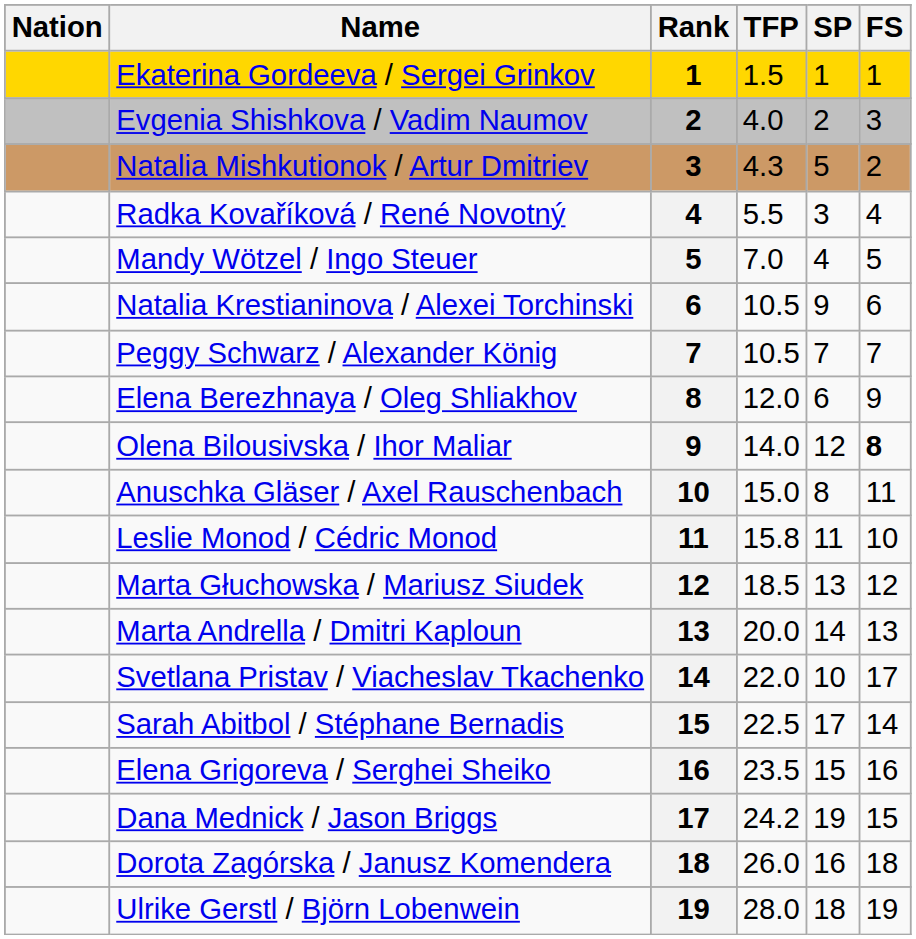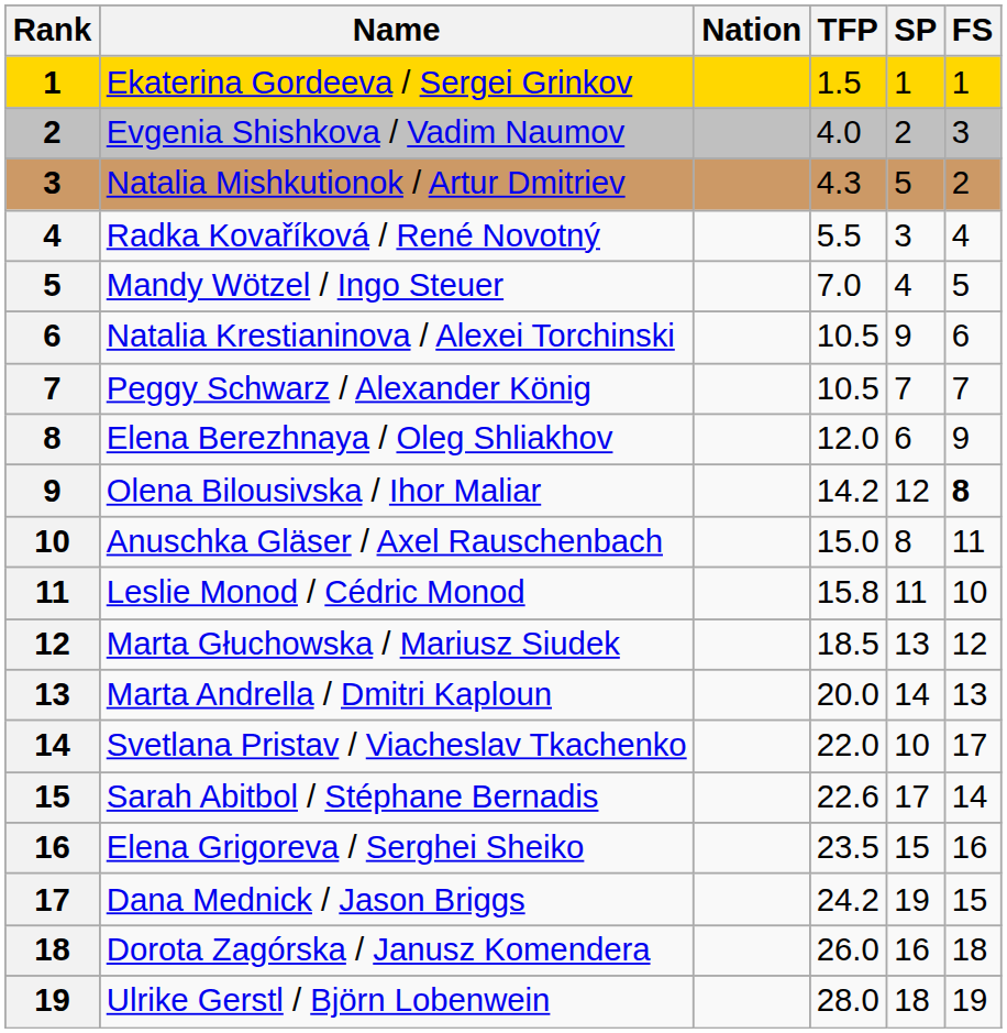columns swapped: Rank <-> Nation
Olena Bilousivska / Ihor Maliar | TFP: 14.0 -> 14.2
Sarah Abitbol / Stéphane Bernadis | TFP: 22.5 -> 22.6
